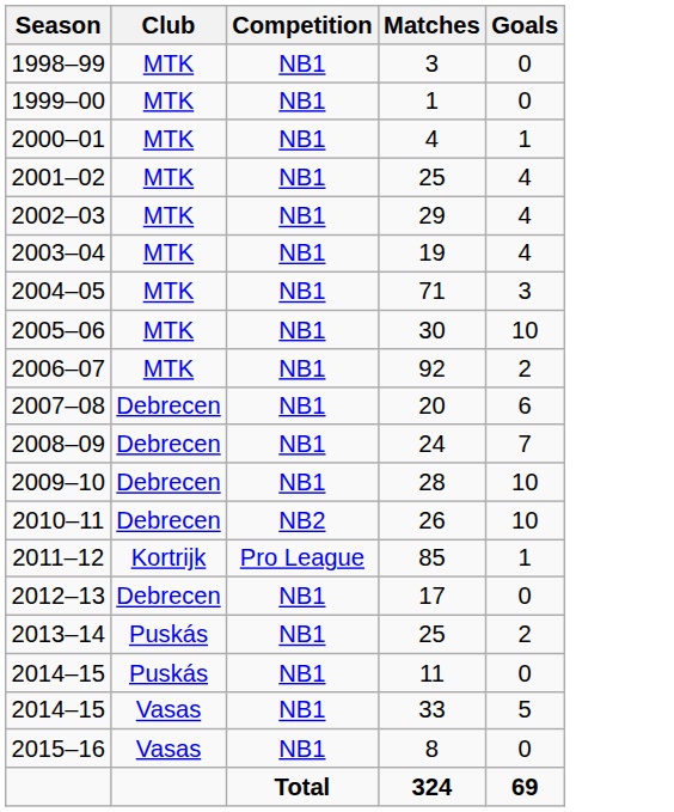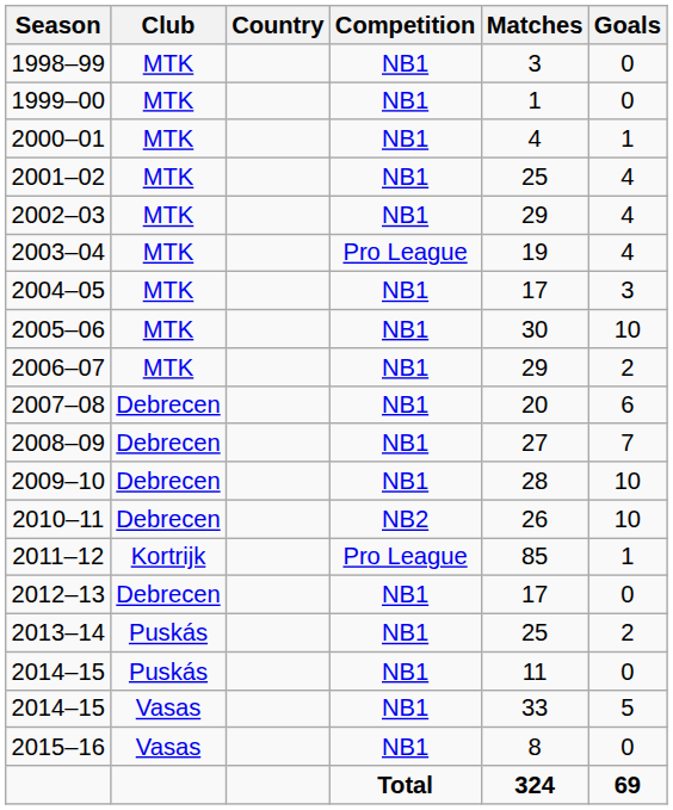+ column: Country
2003–04 | Competition: NB1 -> Pro League
2004–05 | Matches: 71 -> 17
2006–07 | Matches: 92 -> 29
2008–09 | Matches: 24 -> 27
